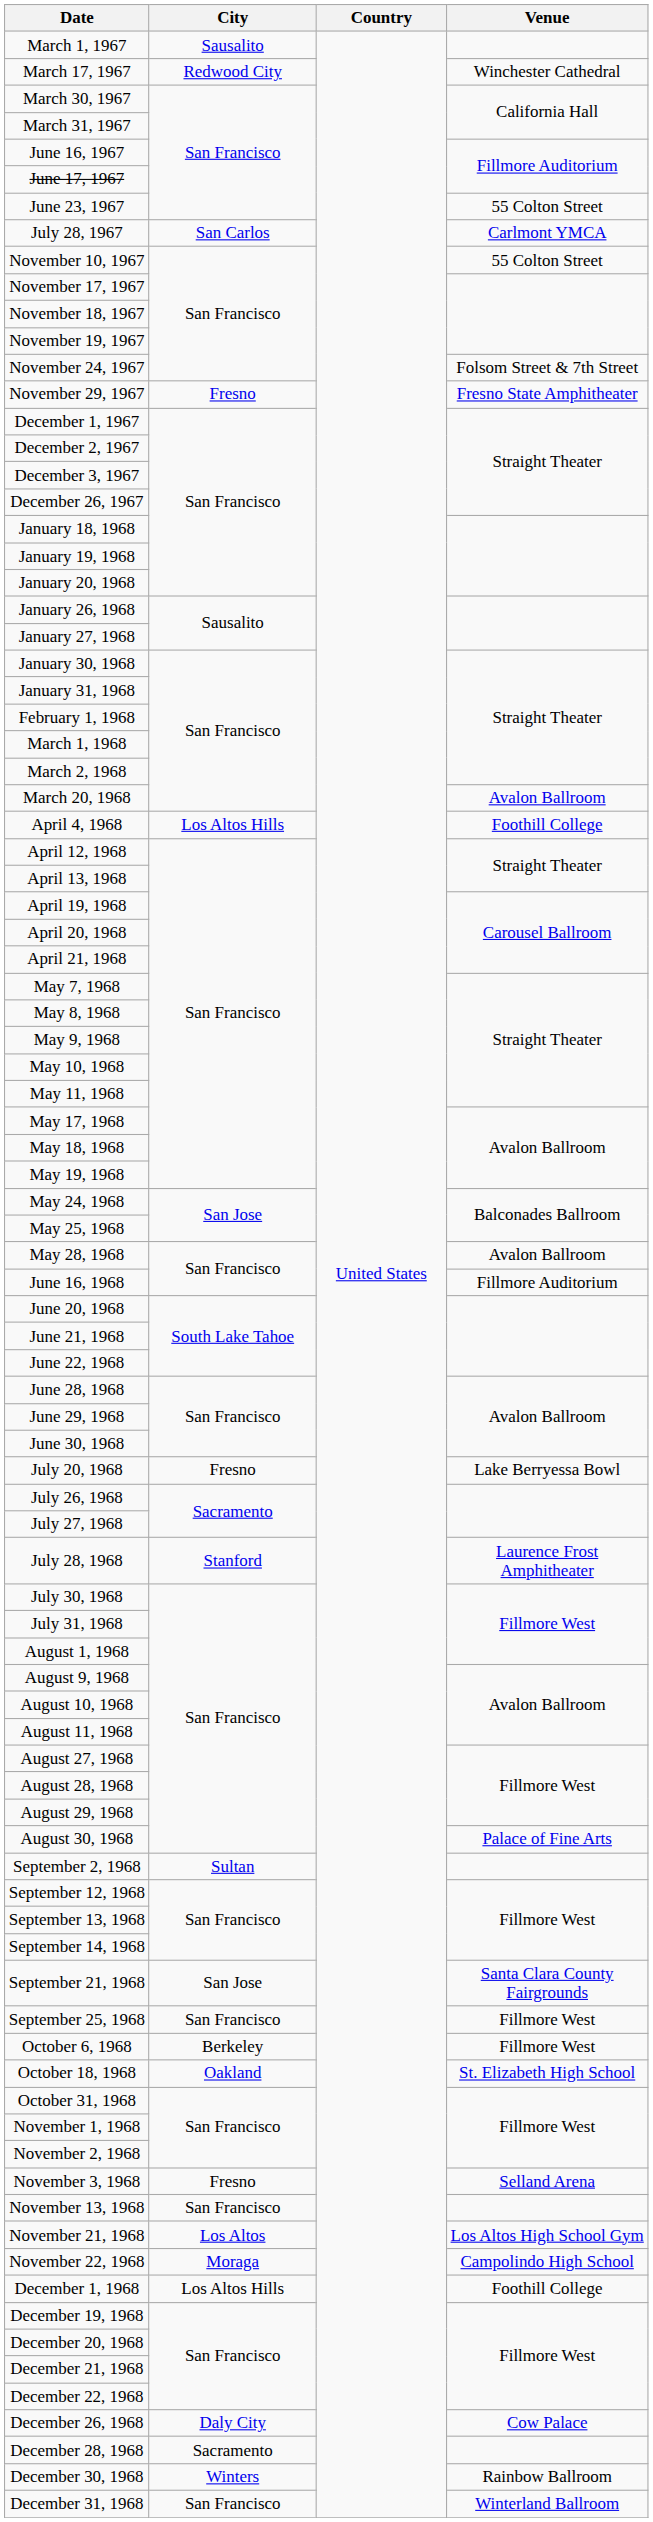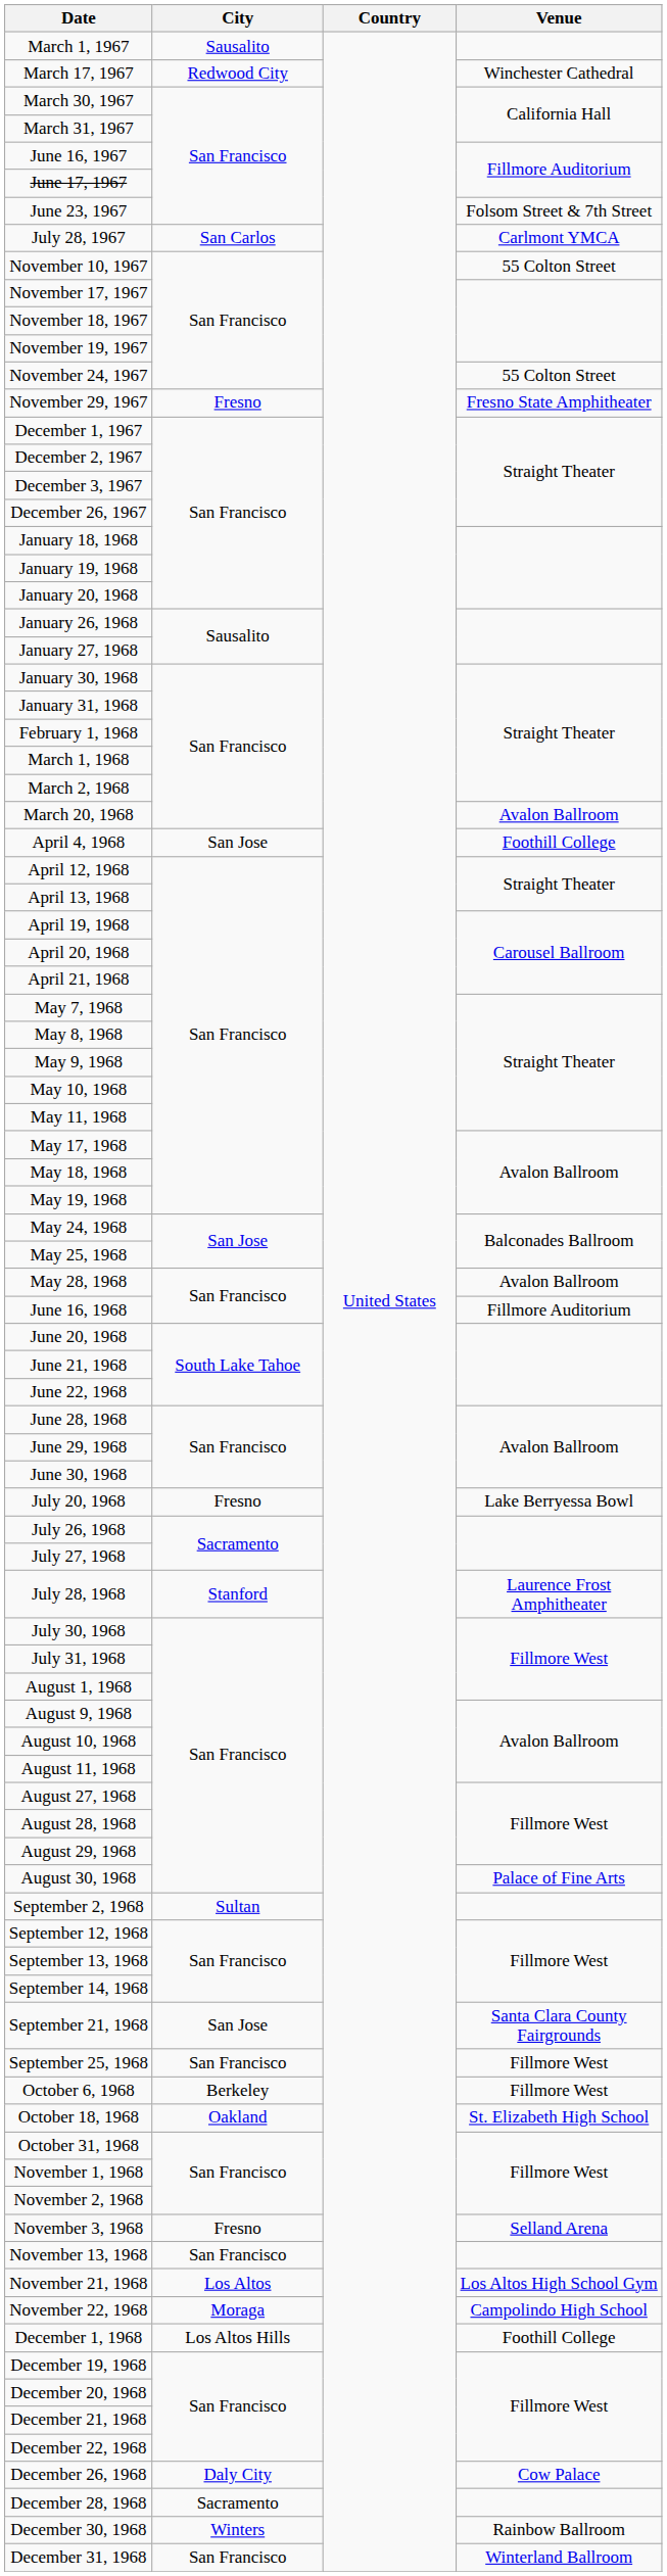June 23, 1967 | Venue: 55 Colton Street -> Folsom Street & 7th Street
November 24, 1967 | Venue: Folsom Street & 7th Street -> 55 Colton Street
April 4, 1968 | City: Los Altos Hills -> San Jose
